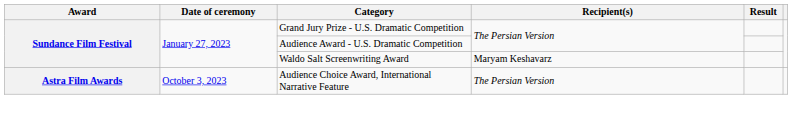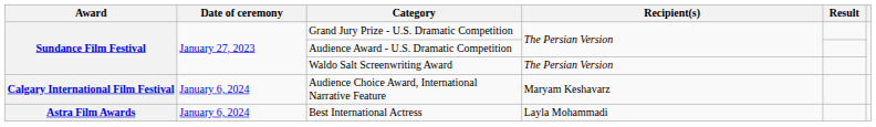Waldo Salt Screenwriting Award | Recipient(s): Maryam Keshavarz -> The Persian Version
Audience Choice Award, International Narrative Feature | Award: Astra Film Awards -> Calgary International Film Festival
Audience Choice Award, International Narrative Feature | Date of ceremony: October 3, 2023 -> January 6, 2024
Audience Choice Award, International Narrative Feature | Recipient(s): The Persian Version -> Maryam Keshavarz
+ row: Astra Film Awards | January 6, 2024 | Best International Actress | Layla Mohammadi
